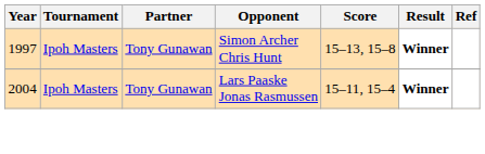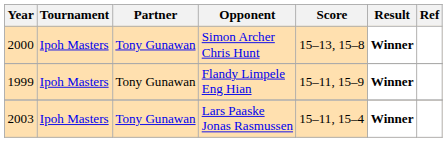Simon Archer Chris Hunt | Year: 1997 -> 2000
+ row: 1999 | Ipoh Masters | Tony Gunawan | Flandy Limpele Eng Hian | 15–11, 15–9 | Winner
Lars Paaske Jonas Rasmussen | Year: 2004 -> 2003
